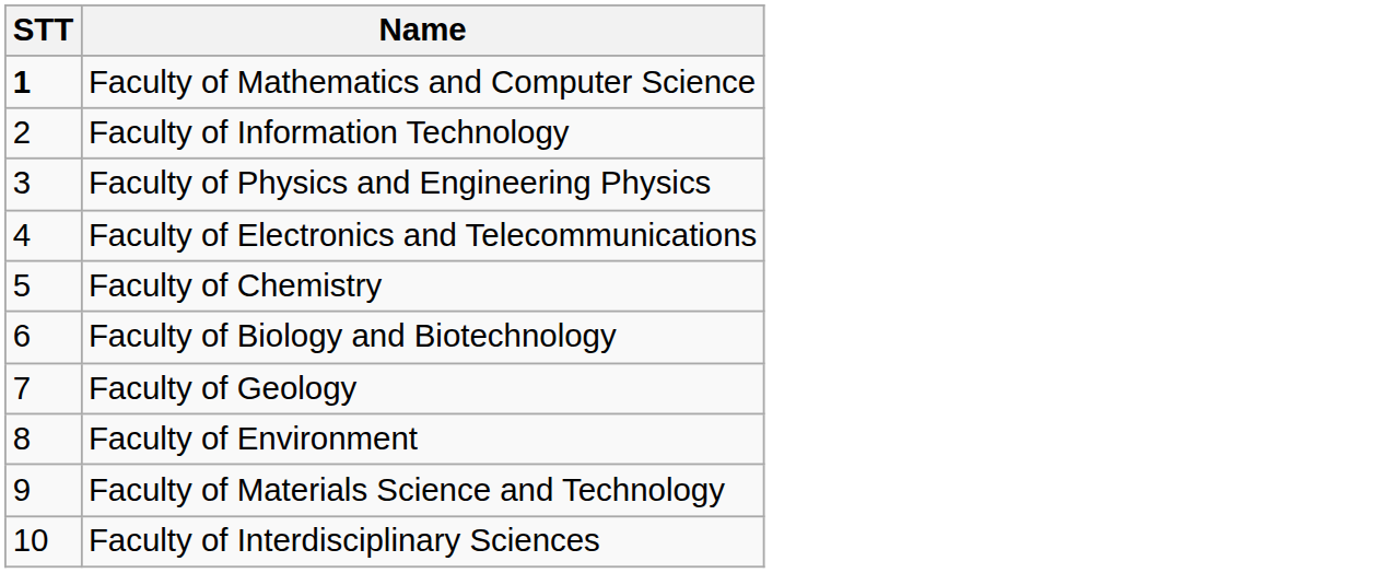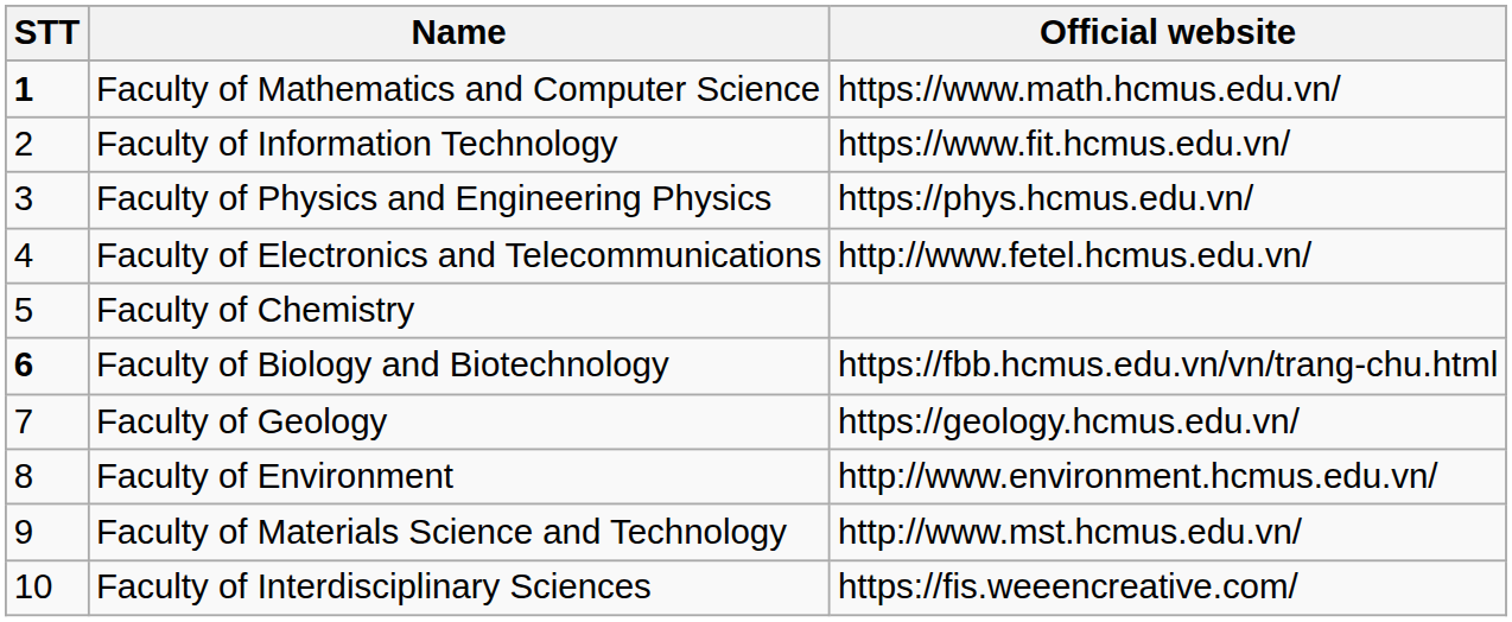+ column: Official website | https://www.math.hcmus.edu.vn/ | https://www.fit.hcmus.edu.vn/ | https://phys.hcmus.edu.vn/ | http://www.fetel.hcmus.edu.vn/ | https://fbb.hcmus.edu.vn/vn/trang-chu.html | https://geology.hcmus.edu.vn/ | http://www.environment.hcmus.edu.vn/ | http://www.mst.hcmus.edu.vn/ | https://fis.weeencreative.com/
Faculty of Biology and Biotechnology | STT: normal -> bold
